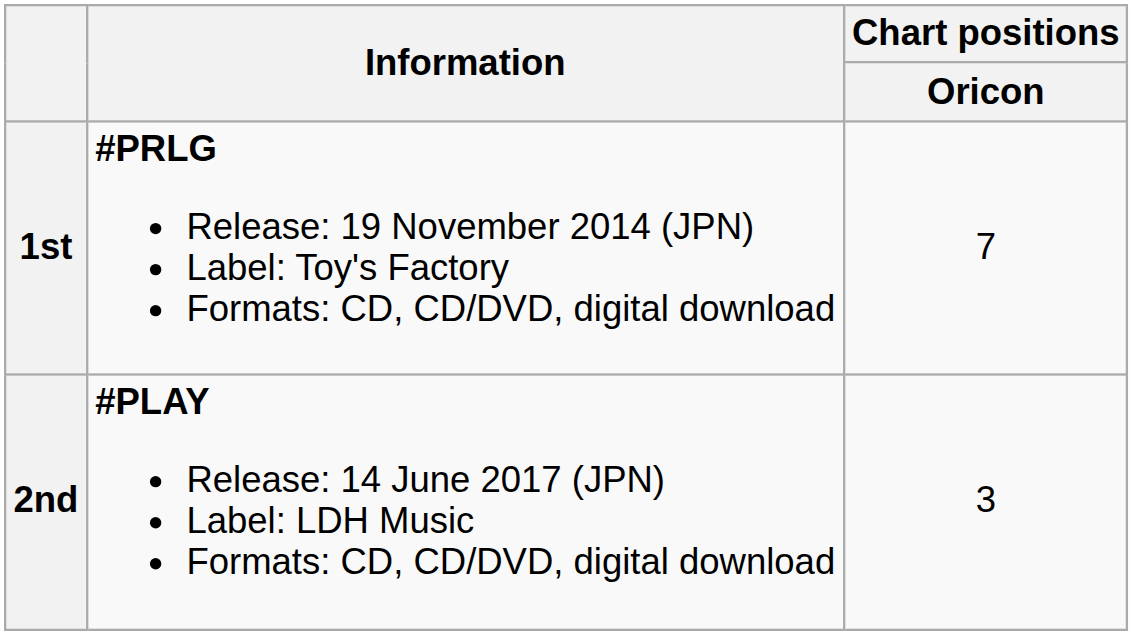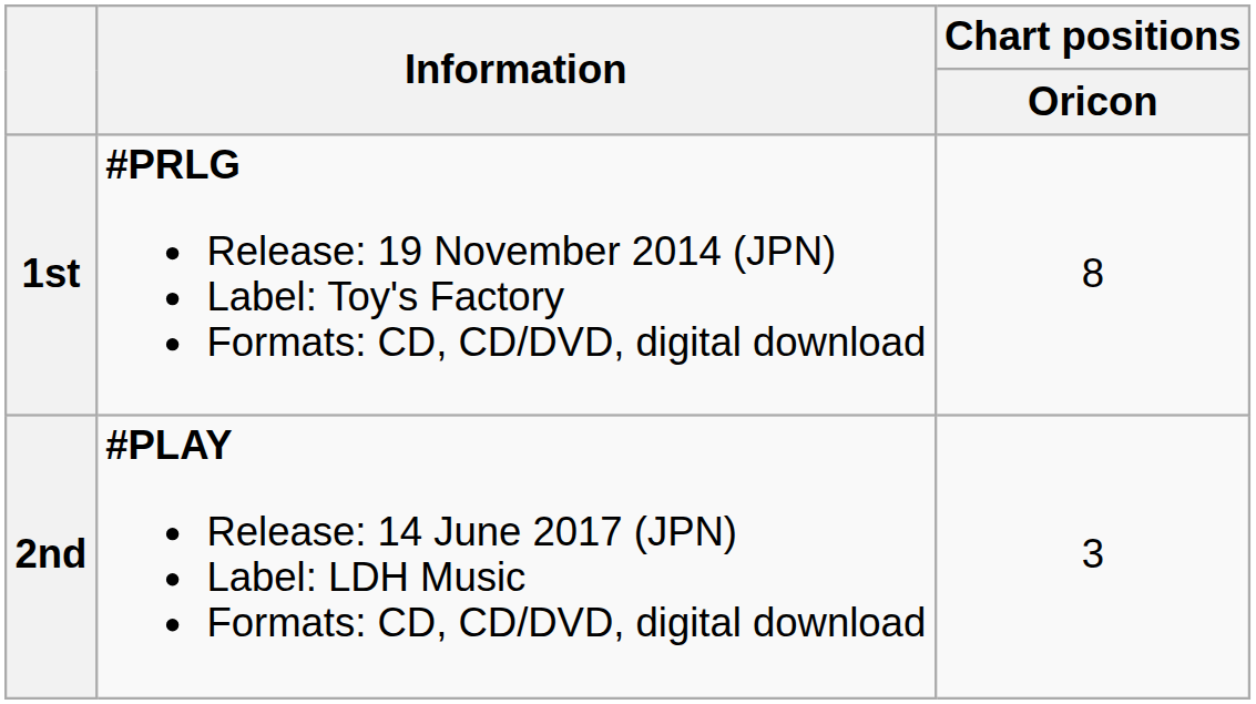1st | Chart positions / Oricon: 7 -> 8
